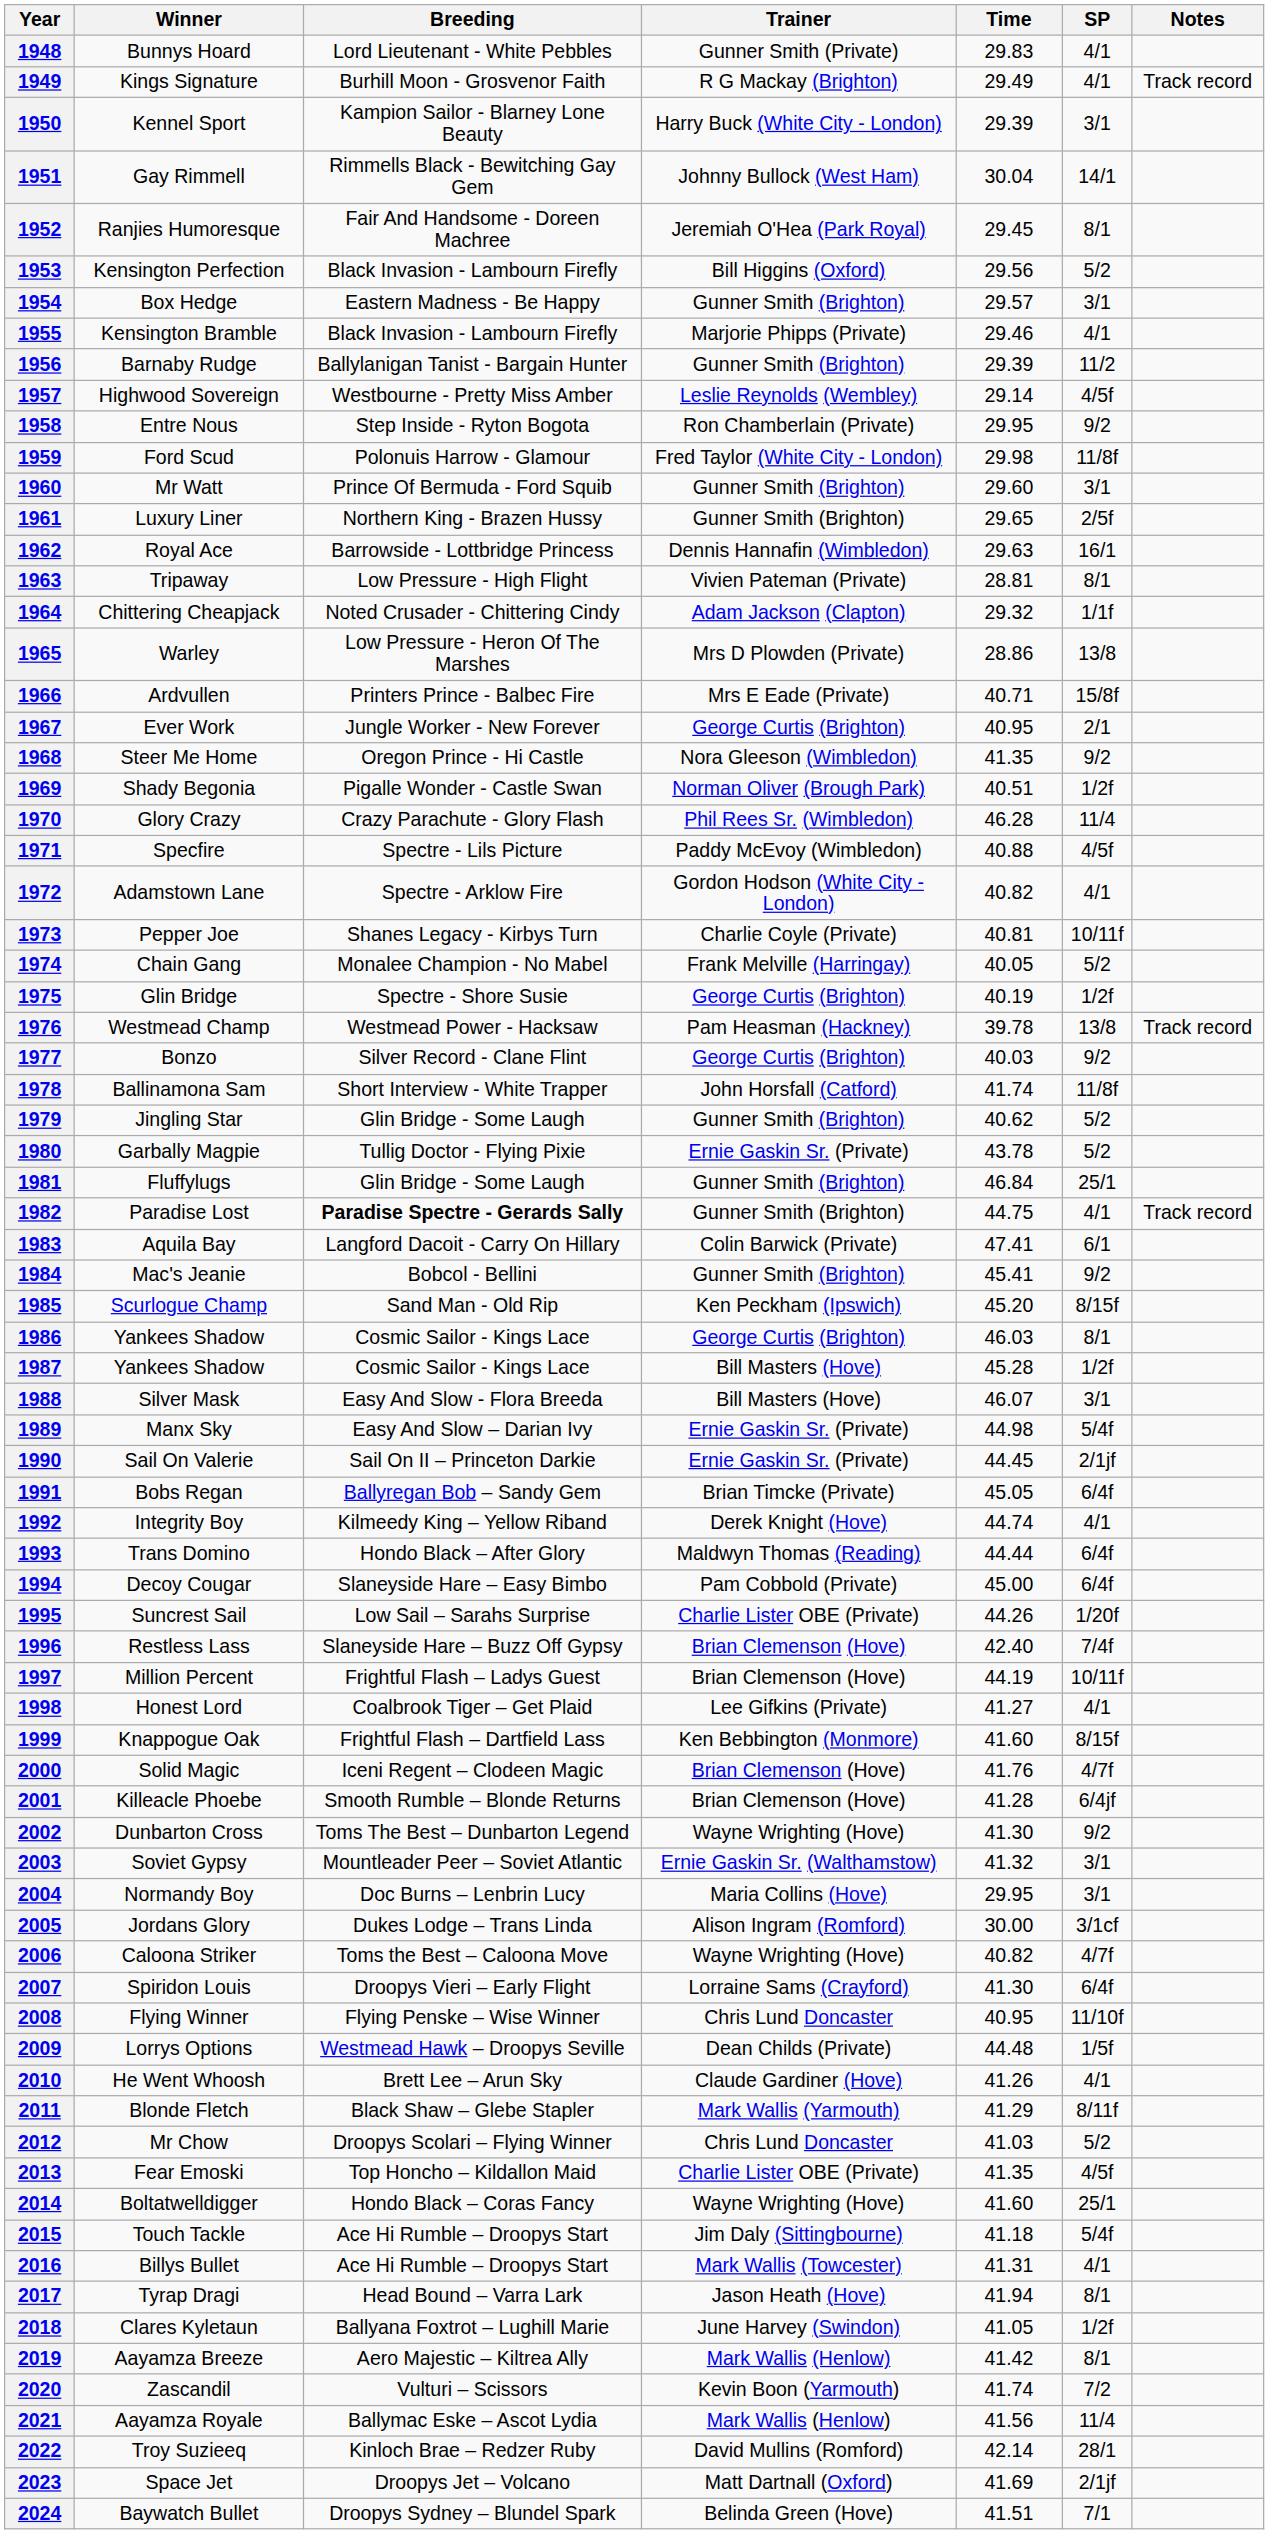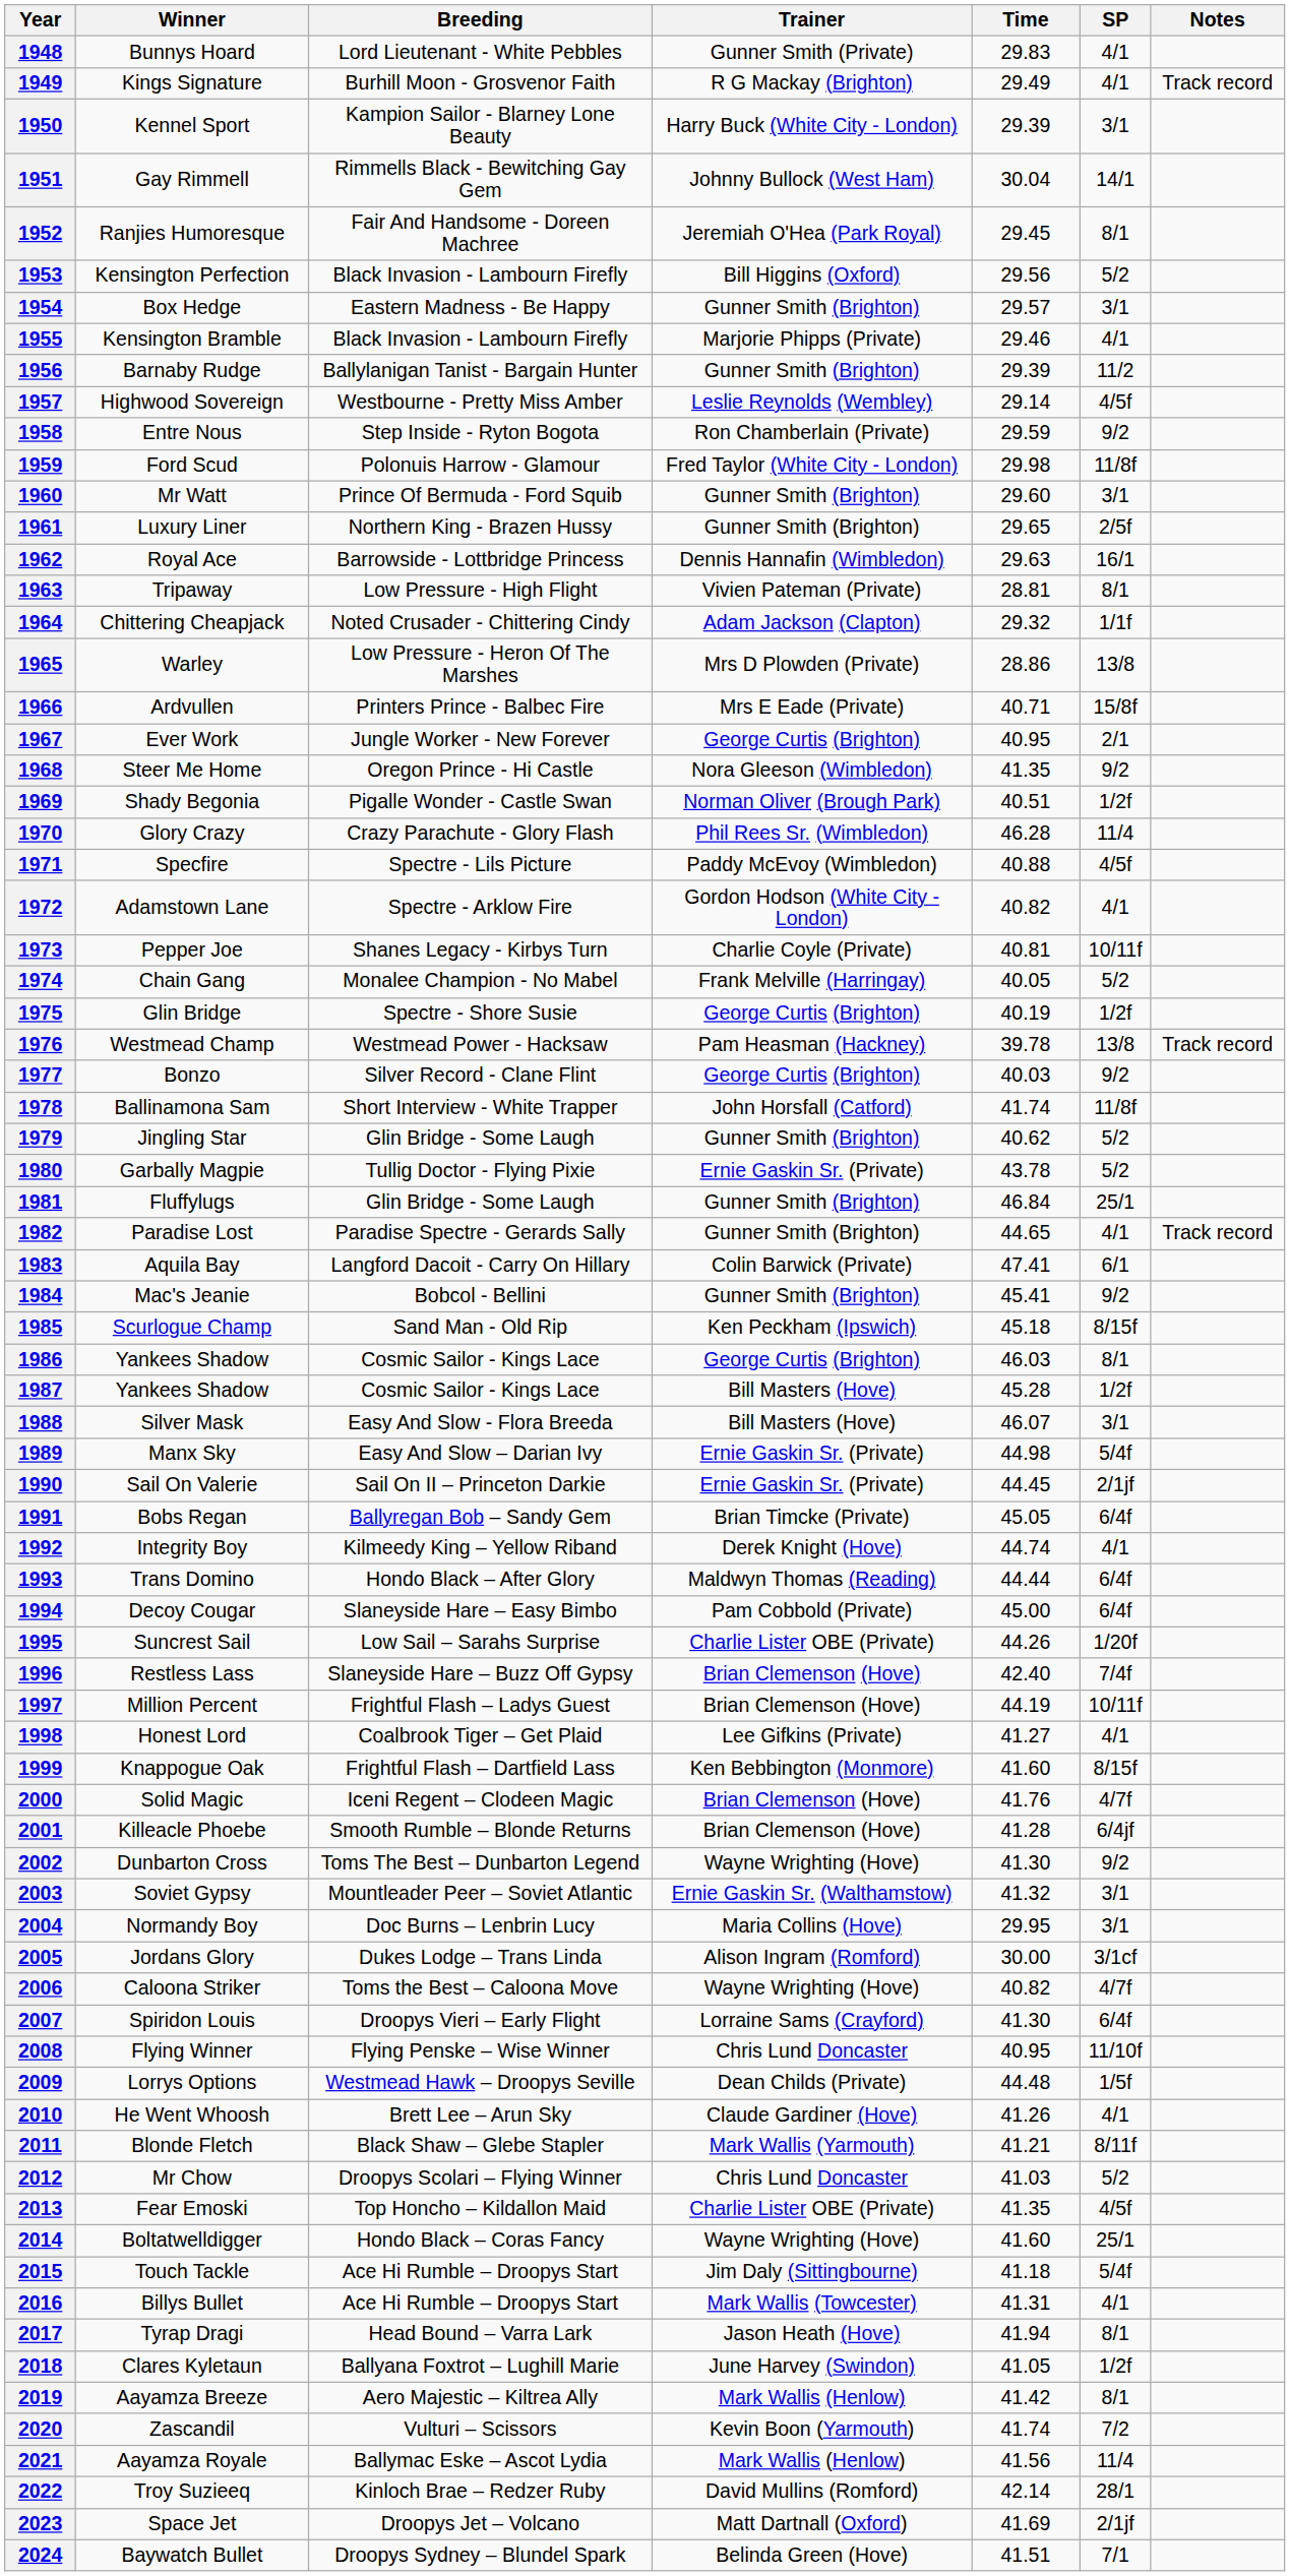1958 | Time: 29.95 -> 29.59
1982 | Breeding: bold -> normal
1982 | Time: 44.75 -> 44.65
1985 | Time: 45.20 -> 45.18
2011 | Time: 41.29 -> 41.21
